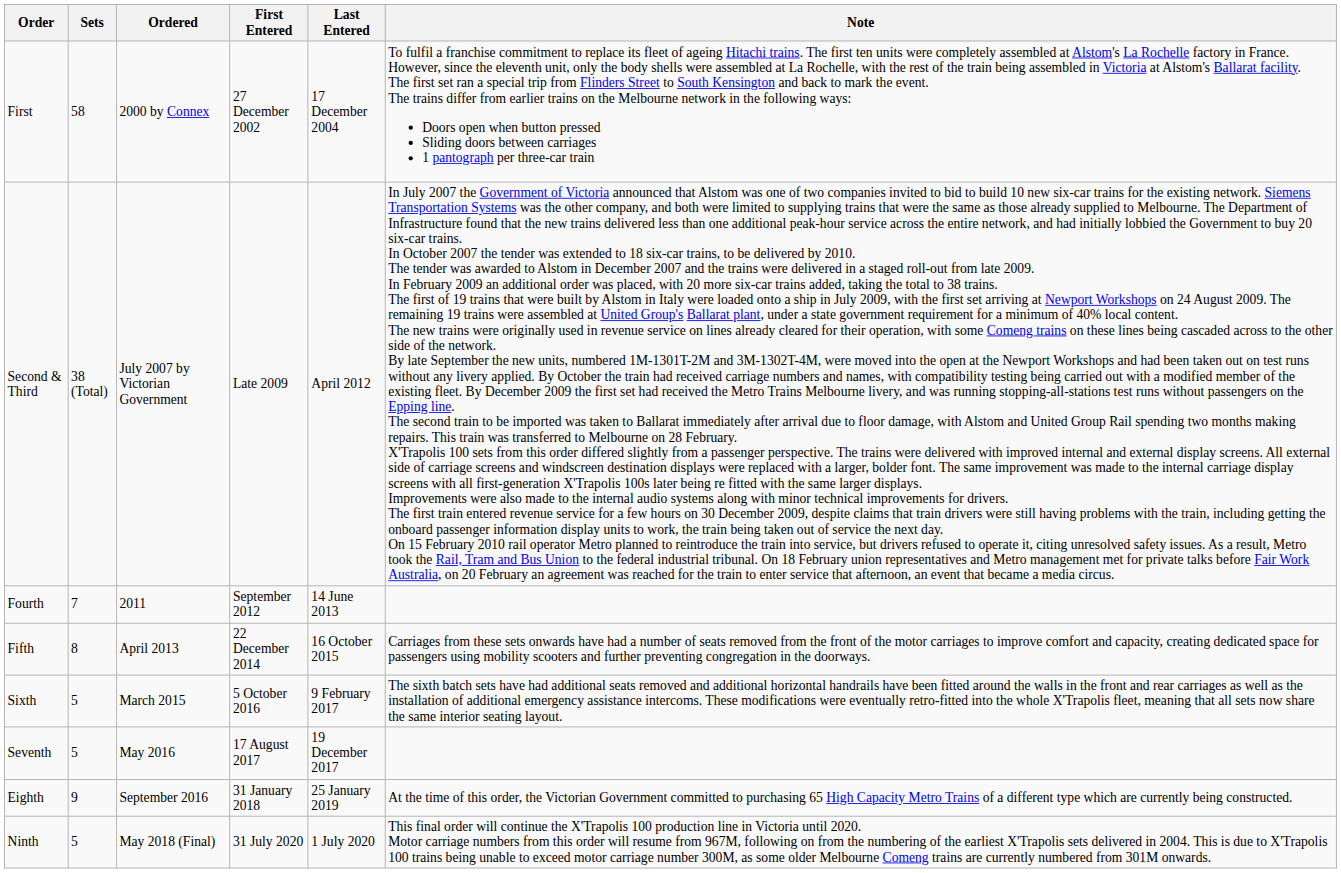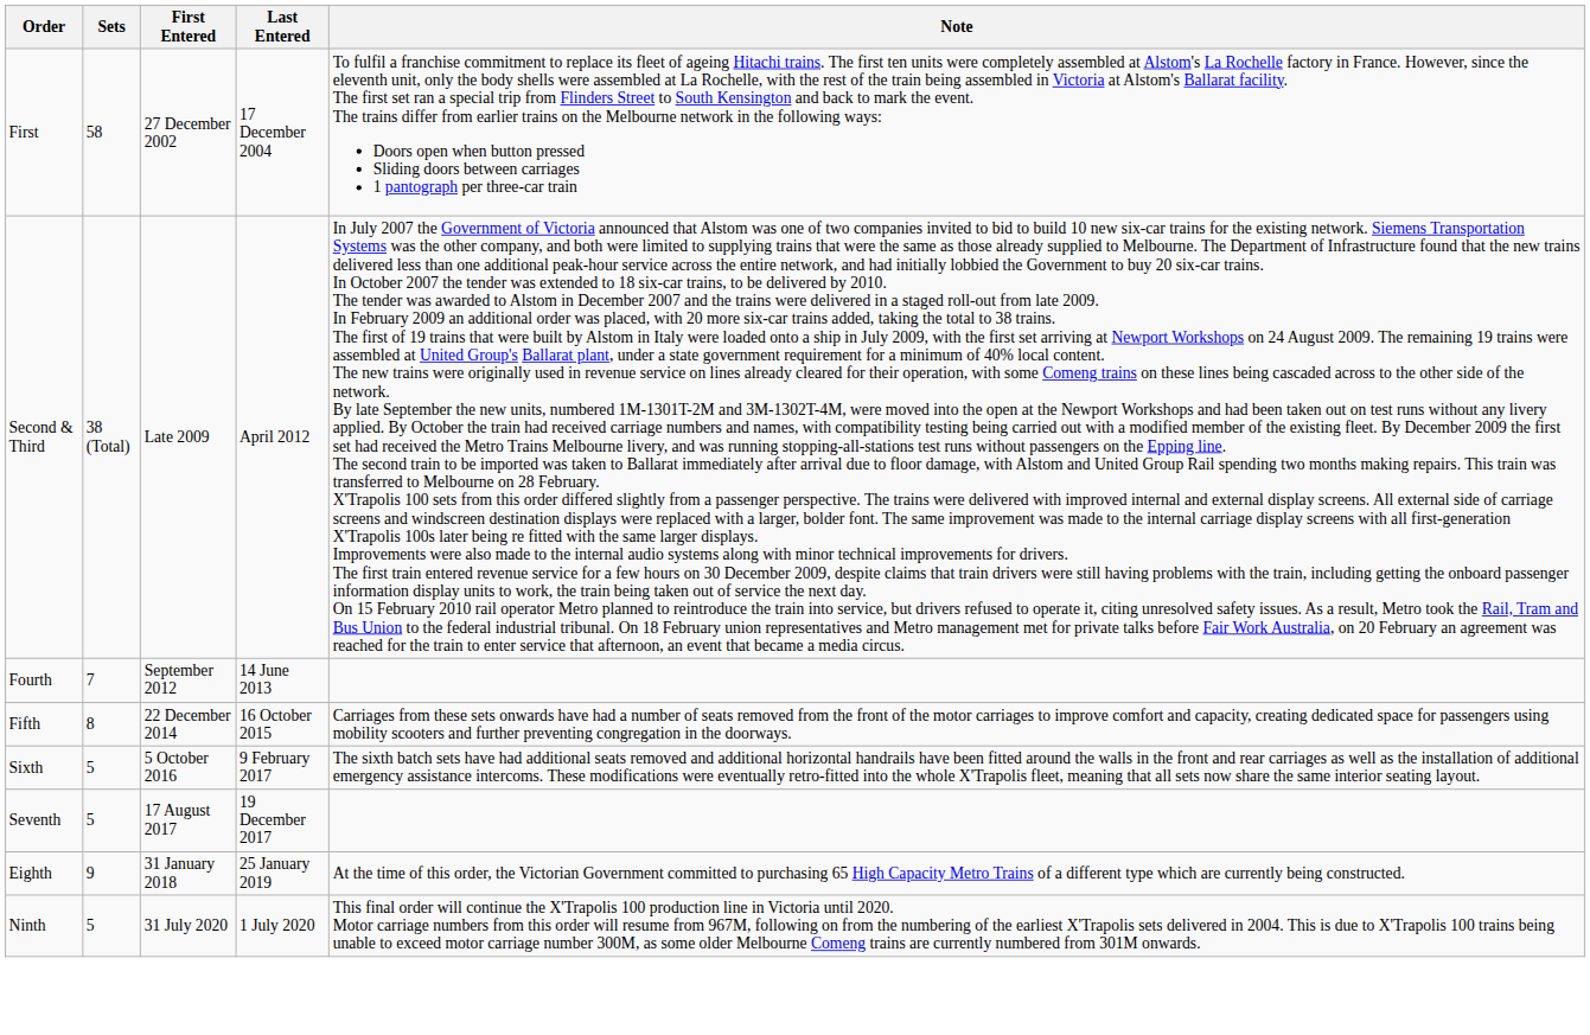- column: Ordered | 2000 by Connex | July 2007 by Victorian Government | 2011 | April 2013 | March 2015 | May 2016 | September 2016 | May 2018 (Final)
